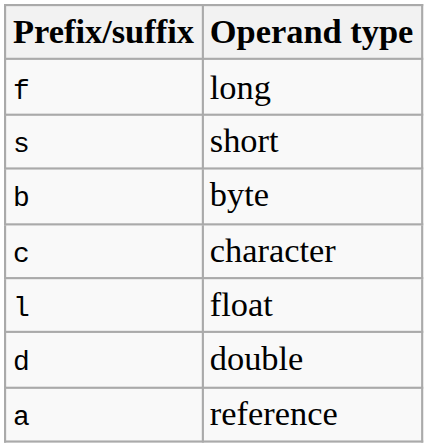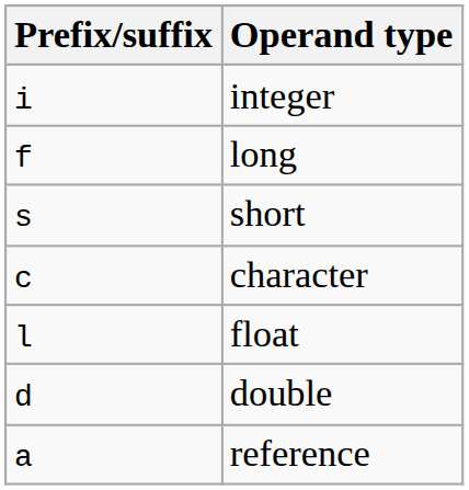+ row: i | integer
- row: b | byte
